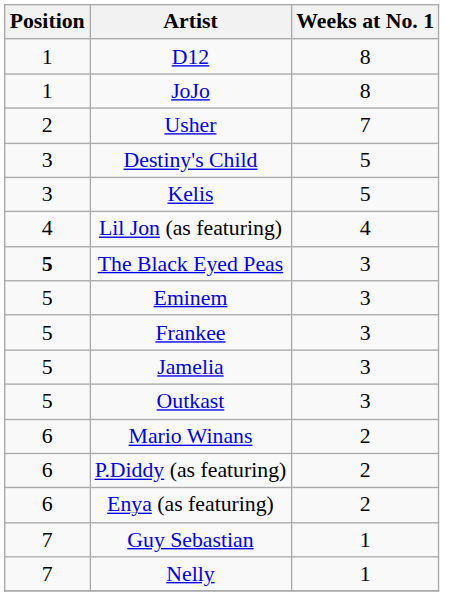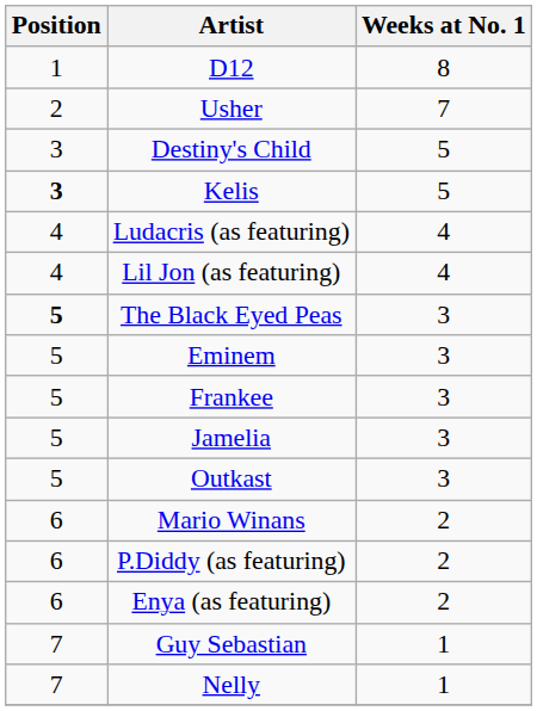- row: 1 | JoJo | 8
Kelis | Position: normal -> bold
+ row: 4 | Ludacris (as featuring) | 4
